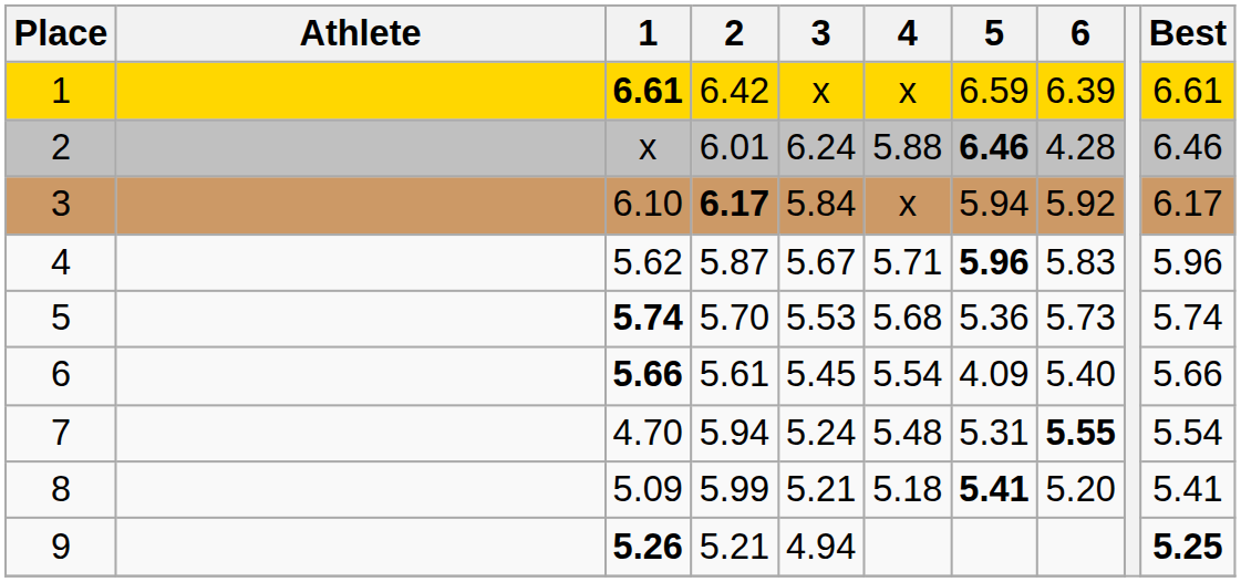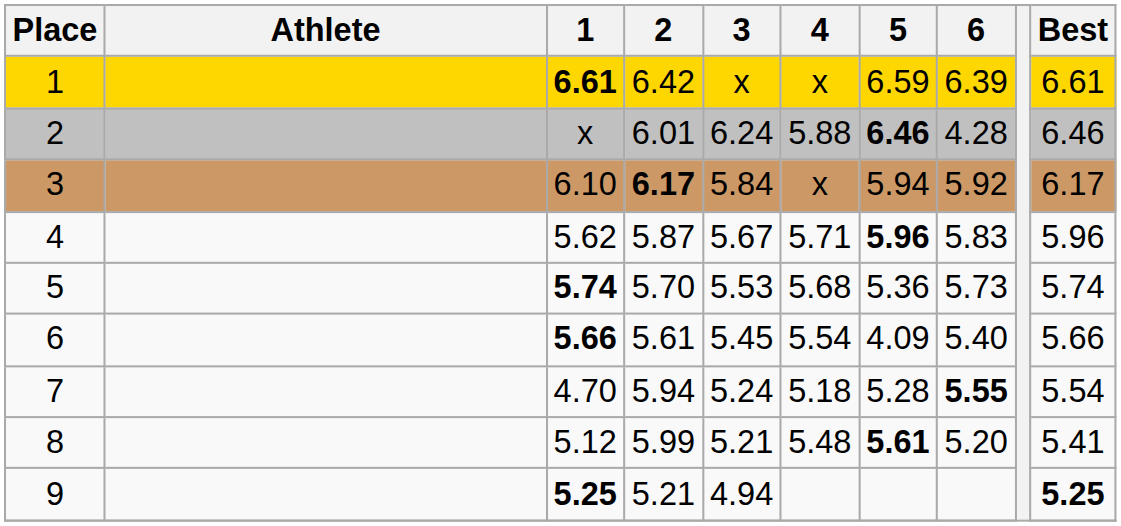7 | 4: 5.48 -> 5.18
7 | 5: 5.31 -> 5.28
8 | 1: 5.09 -> 5.12
8 | 4: 5.18 -> 5.48
8 | 5: 5.41 -> 5.61
9 | 1: 5.26 -> 5.25
